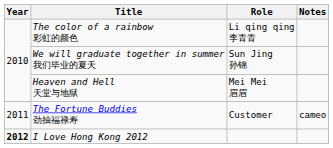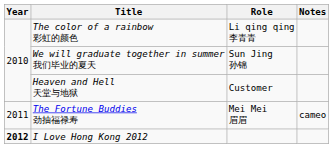Heaven and Hell 天堂与地狱 | Role: Mei Mei 眉眉 -> Customer
The Fortune Buddies 劲抽福禄寿 | Role: Customer -> Mei Mei 眉眉
